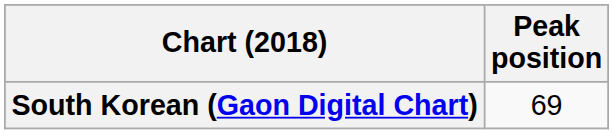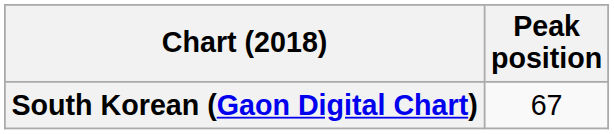South Korean (Gaon Digital Chart) | Peak position: 69 -> 67
